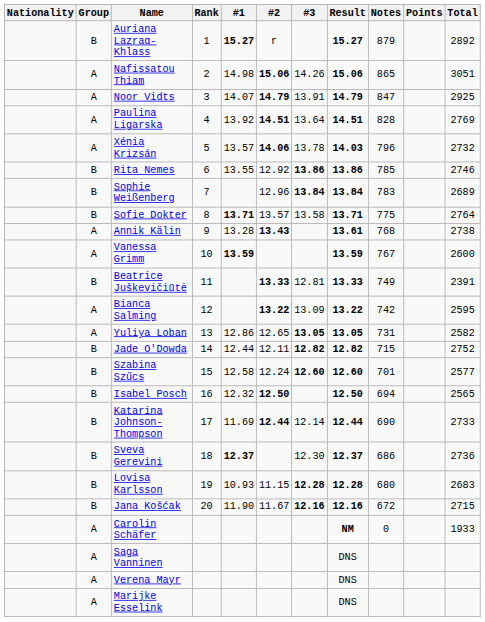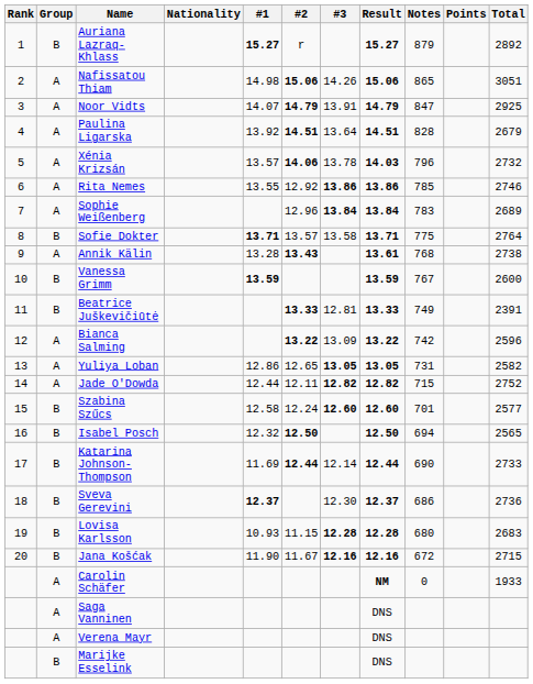columns swapped: Rank <-> Nationality
Paulina Ligarska | Total: 2769 -> 2679
Rita Nemes | Group: B -> A
Sophie Weißenberg | Group: B -> A
Vanessa Grimm | Group: A -> B
Bianca Salming | Total: 2595 -> 2596
Jade O'Dowda | Group: B -> A
Marijke Esselink | Group: A -> B
